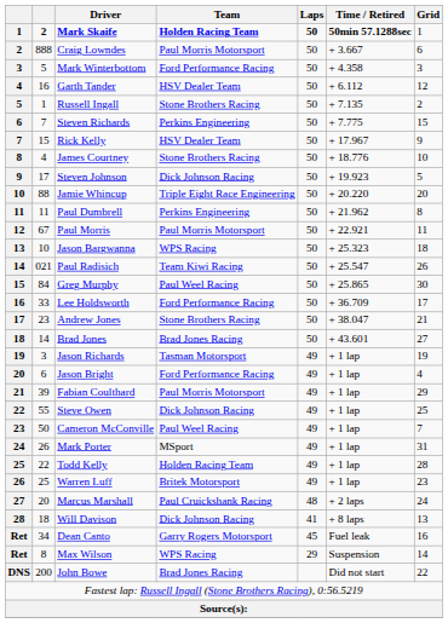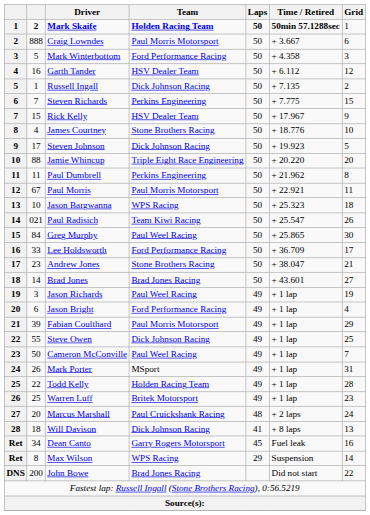Russell Ingall | Team: Stone Brothers Racing -> Dick Johnson Racing
Jason Richards | Team: Tasman Motorsport -> Paul Weel Racing
